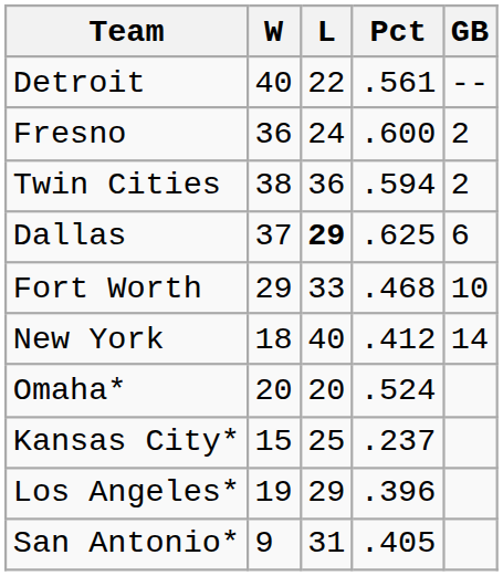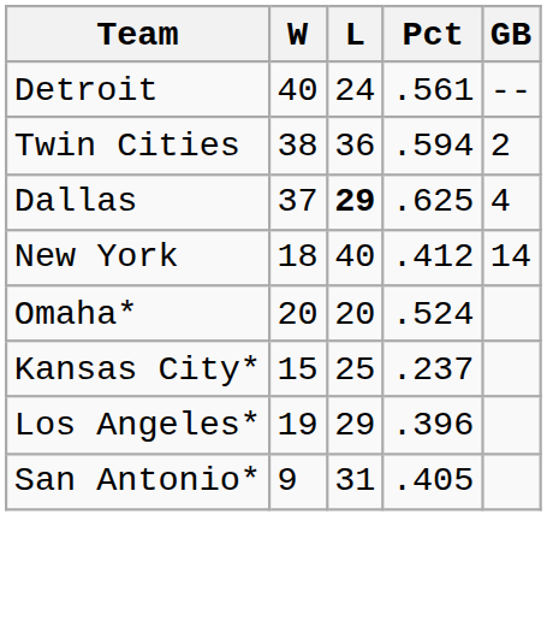Detroit | L: 22 -> 24
- row: Fresno | 36 | 24 | .600 | 2
Dallas | GB: 6 -> 4
- row: Fort Worth | 29 | 33 | .468 | 10
